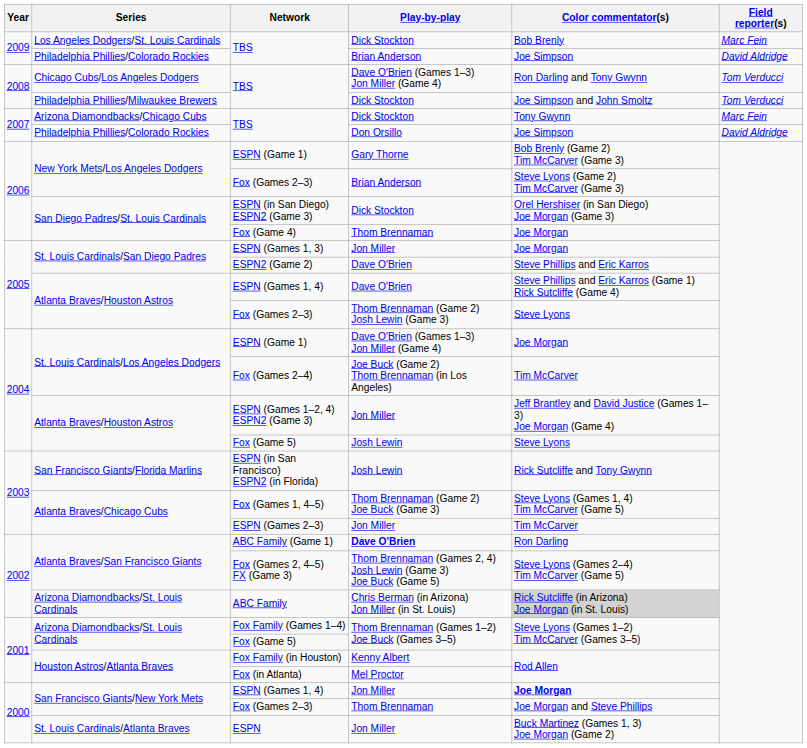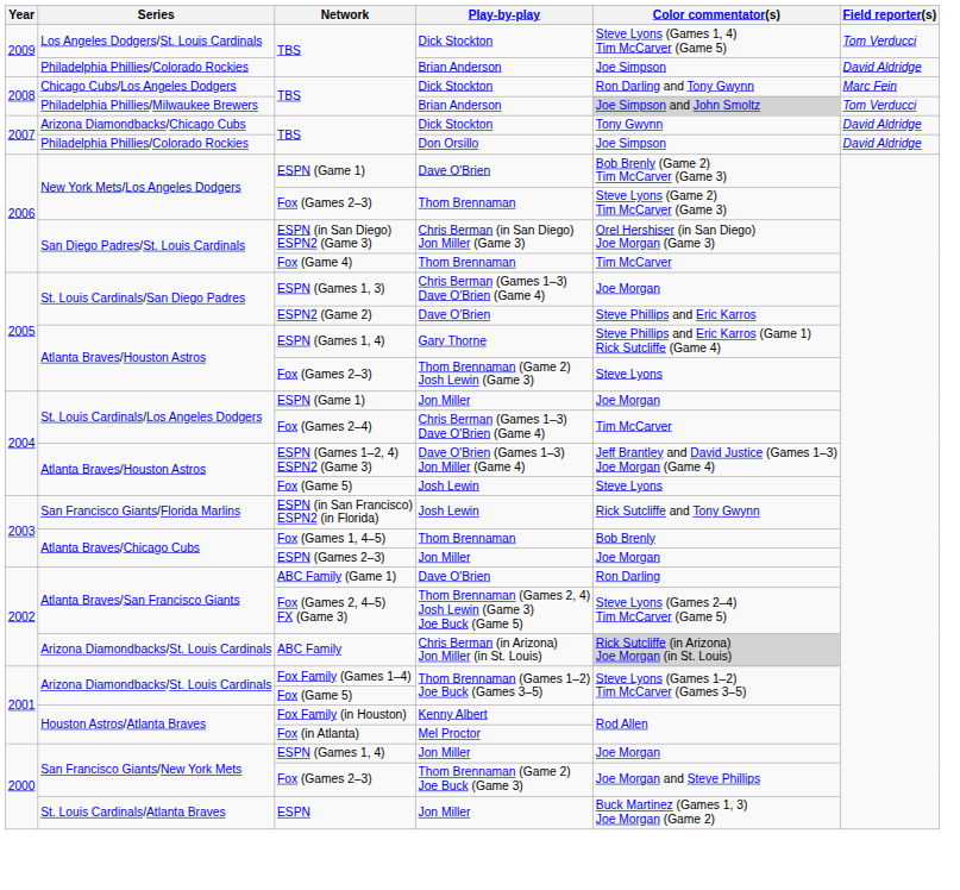Los Angeles Dodgers/St. Louis Cardinals / TBS | Color commentator(s): Bob Brenly -> Steve Lyons (Games 1, 4) Tim McCarver (Game 5)
Los Angeles Dodgers/St. Louis Cardinals / TBS | Field reporter(s): Marc Fein -> Tom Verducci
Chicago Cubs/Los Angeles Dodgers / TBS | Play-by-play: Dave O'Brien (Games 1–3) Jon Miller (Game 4) -> Dick Stockton
Chicago Cubs/Los Angeles Dodgers / TBS | Field reporter(s): Tom Verducci -> Marc Fein
Philadelphia Phillies/Milwaukee Brewers / TBS | Play-by-play: Dick Stockton -> Brian Anderson
Philadelphia Phillies/Milwaukee Brewers / TBS | Color commentator(s): no background -> lightgrey background
Arizona Diamondbacks/Chicago Cubs / TBS | Field reporter(s): Marc Fein -> David Aldridge
New York Mets/Los Angeles Dodgers / ESPN (Game 1) | Play-by-play: Gary Thorne -> Dave O'Brien
New York Mets/Los Angeles Dodgers / Fox (Games 2–3) | Play-by-play: Brian Anderson -> Thom Brennaman
ESPN (in San Diego) ESPN2 (Game 3) | Play-by-play: Dick Stockton -> Chris Berman (in San Diego) Jon Miller (Game 3)
Fox (Game 4) | Color commentator(s): Joe Morgan -> Tim McCarver
ESPN (Games 1, 3) | Play-by-play: Jon Miller -> Chris Berman (Games 1–3) Dave O'Brien (Game 4)
Atlanta Braves/Houston Astros / ESPN (Games 1, 4) | Play-by-play: Dave O'Brien -> Gary Thorne
St. Louis Cardinals/Los Angeles Dodgers / ESPN (Game 1) | Play-by-play: Dave O'Brien (Games 1–3) Jon Miller (Game 4) -> Jon Miller
Fox (Games 2–4) | Play-by-play: Joe Buck (Game 2) Thom Brennaman (in Los Angeles) -> Chris Berman (Games 1–3) Dave O'Brien (Game 4)
ESPN (Games 1–2, 4) ESPN2 (Game 3) | Play-by-play: Jon Miller -> Dave O'Brien (Games 1–3) Jon Miller (Game 4)
Fox (Games 1, 4–5) | Play-by-play: Thom Brennaman (Game 2) Joe Buck (Game 3) -> Thom Brennaman
Fox (Games 1, 4–5) | Color commentator(s): Steve Lyons (Games 1, 4) Tim McCarver (Game 5) -> Bob Brenly
ESPN (Games 2–3) | Color commentator(s): Tim McCarver -> Joe Morgan
ABC Family (Game 1) | Play-by-play: bold -> normal
San Francisco Giants/New York Mets / ESPN (Games 1, 4) | Color commentator(s): bold -> normal
San Francisco Giants/New York Mets / Fox (Games 2–3) | Play-by-play: Thom Brennaman -> Thom Brennaman (Game 2) Joe Buck (Game 3)
